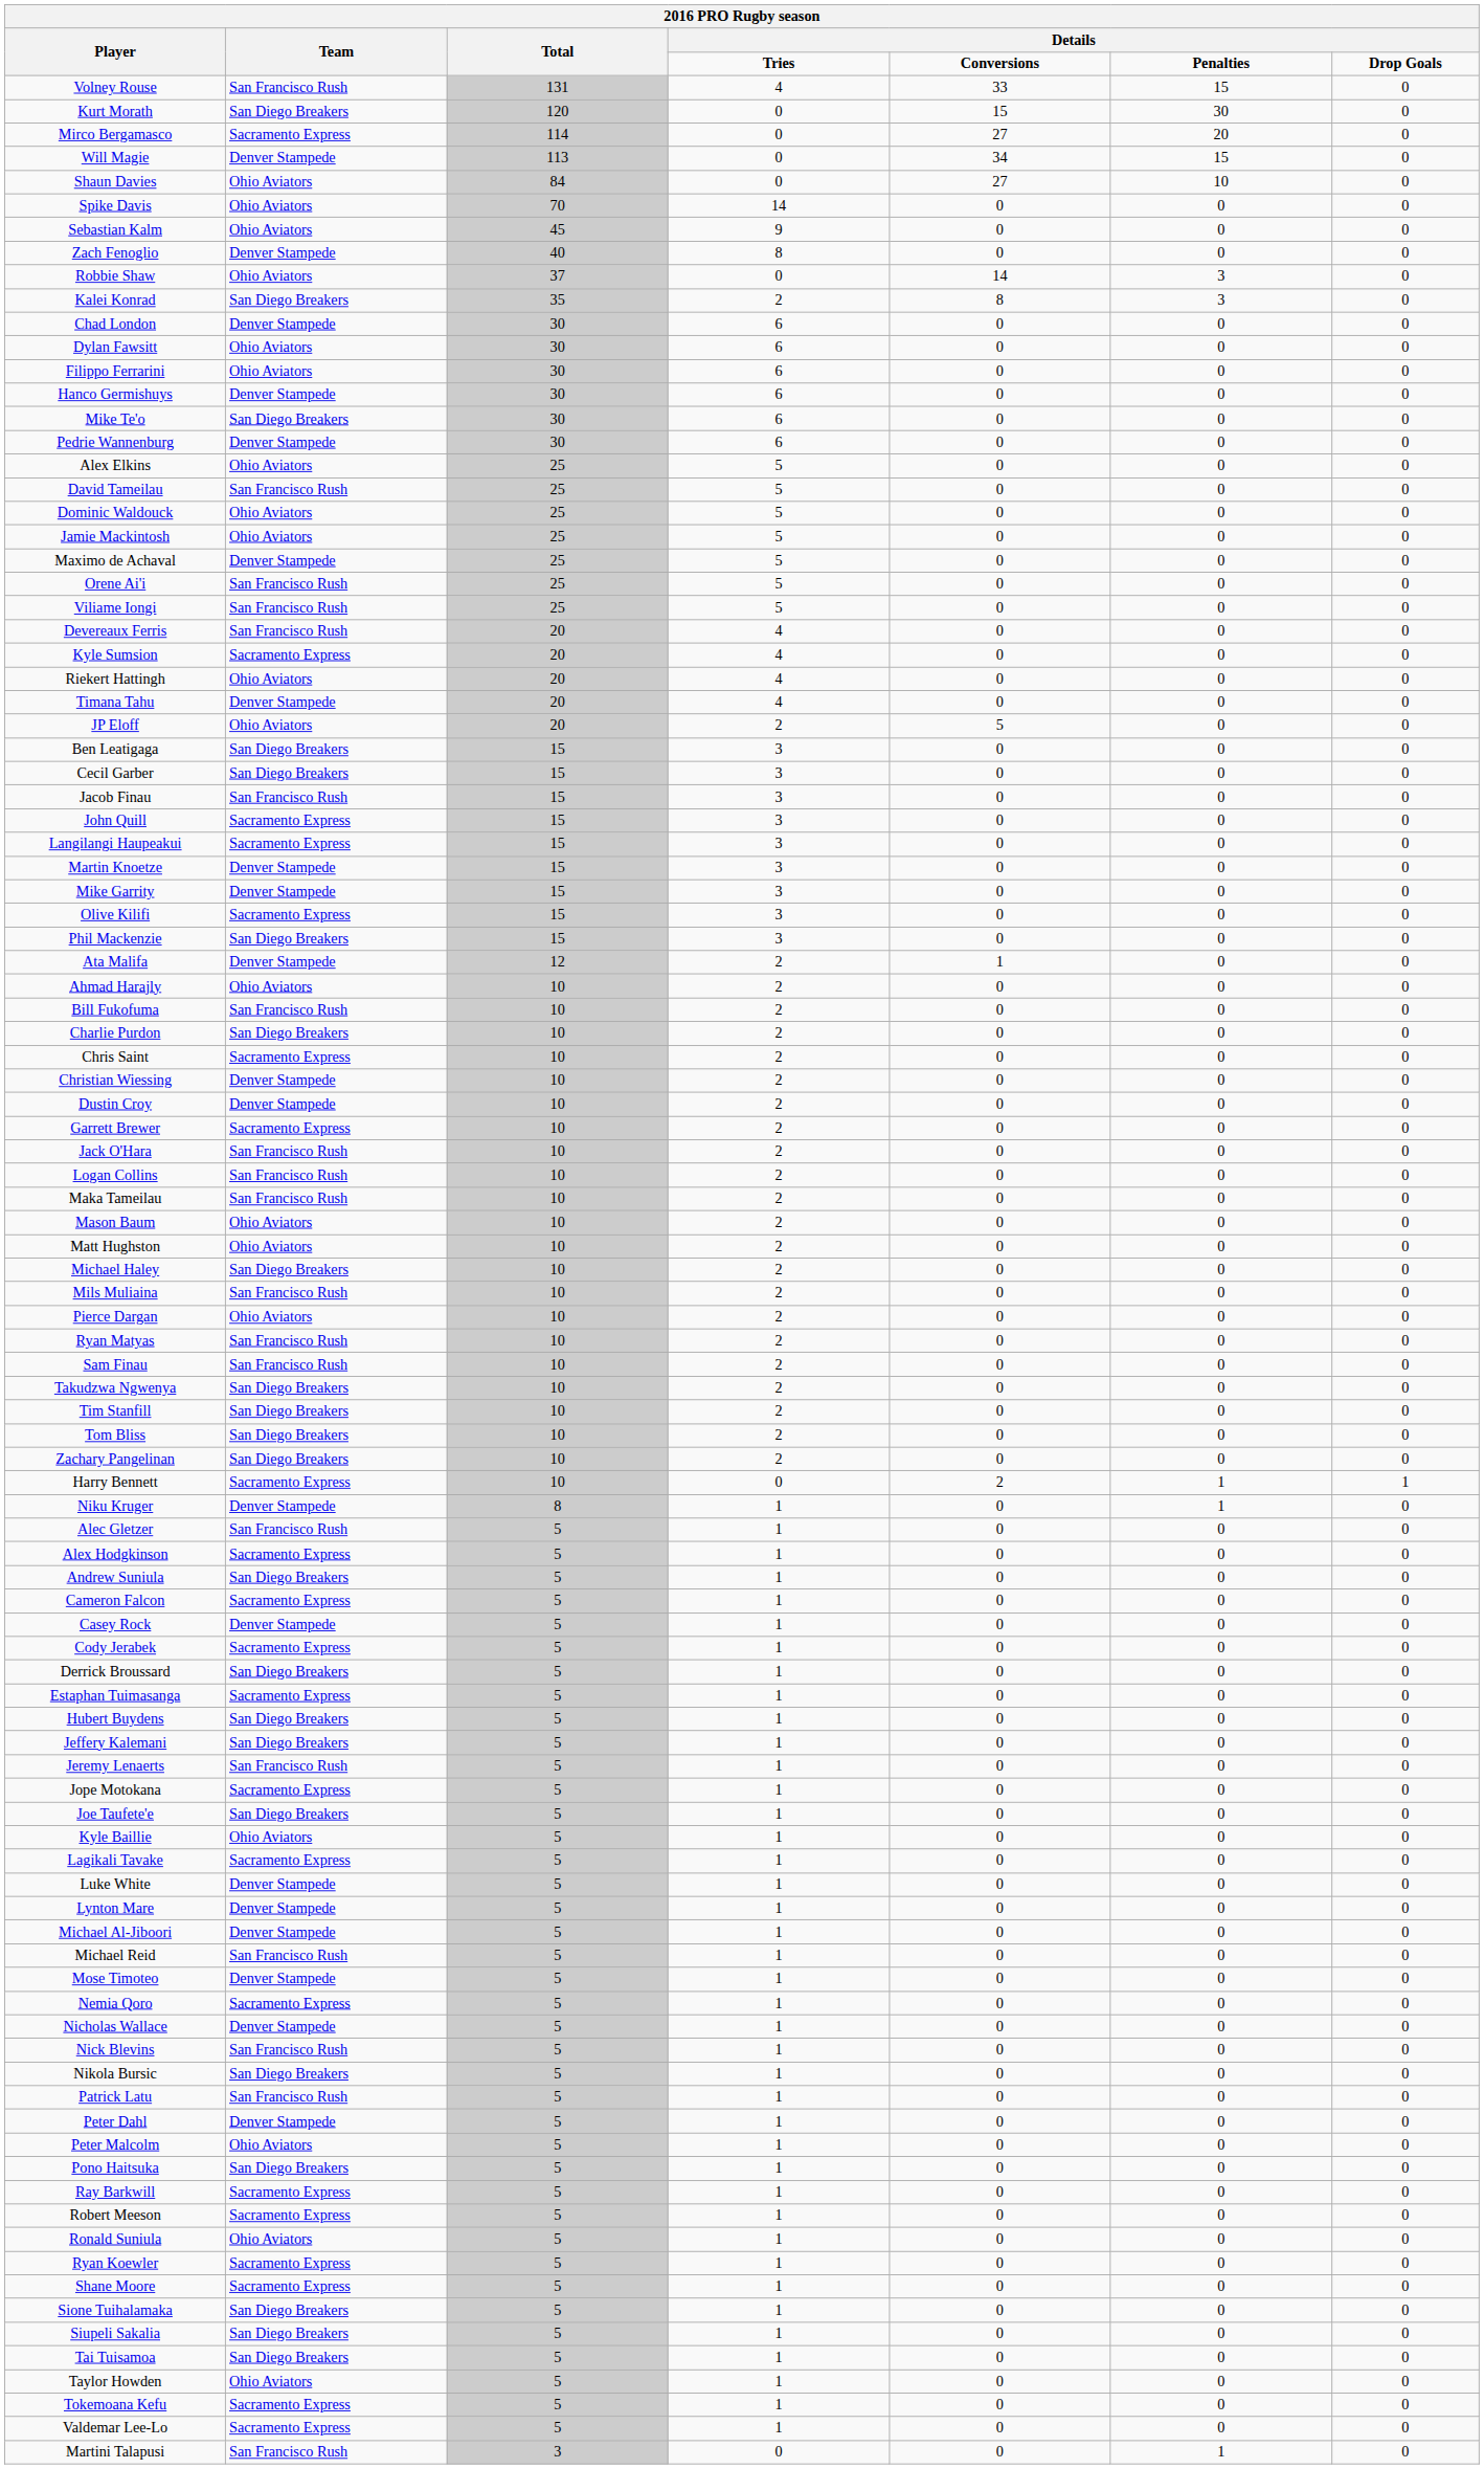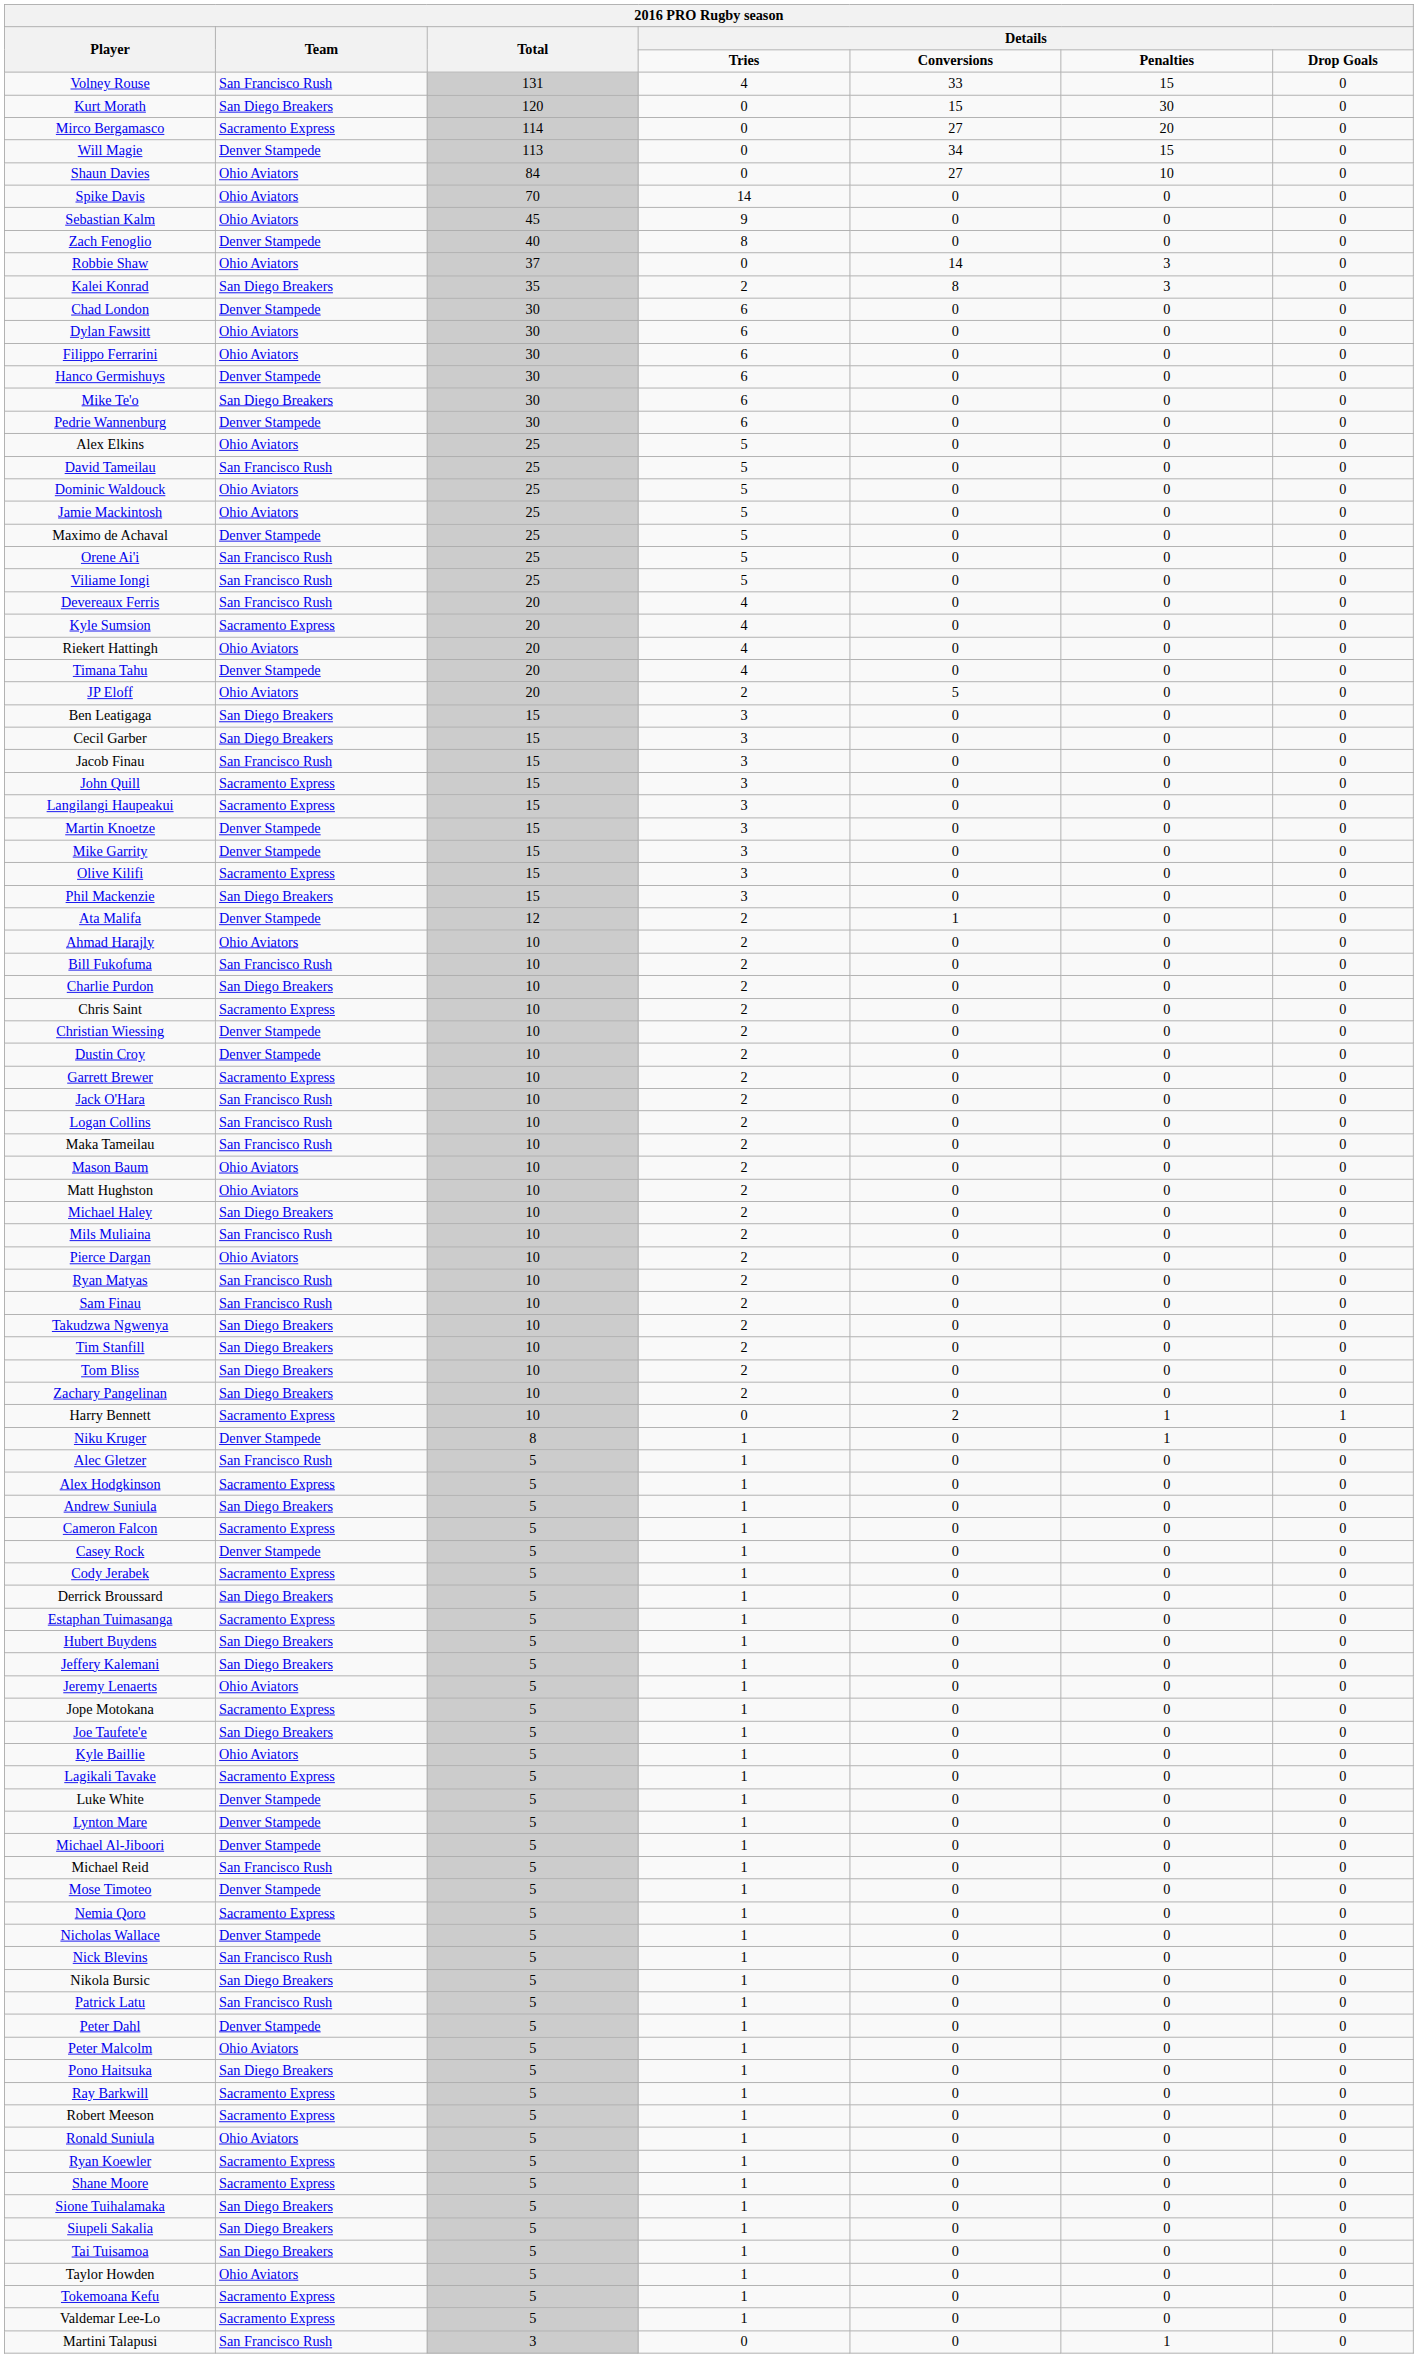Jeremy Lenaerts | Team: San Francisco Rush -> Ohio Aviators
